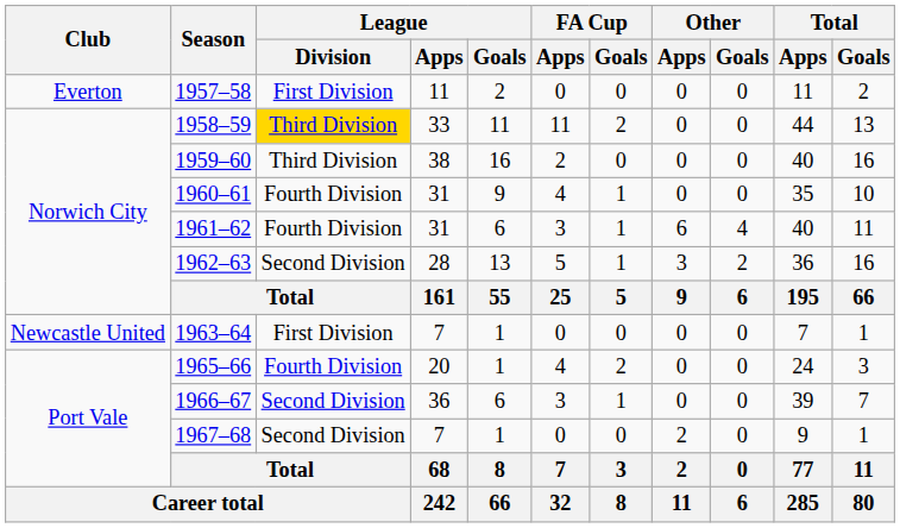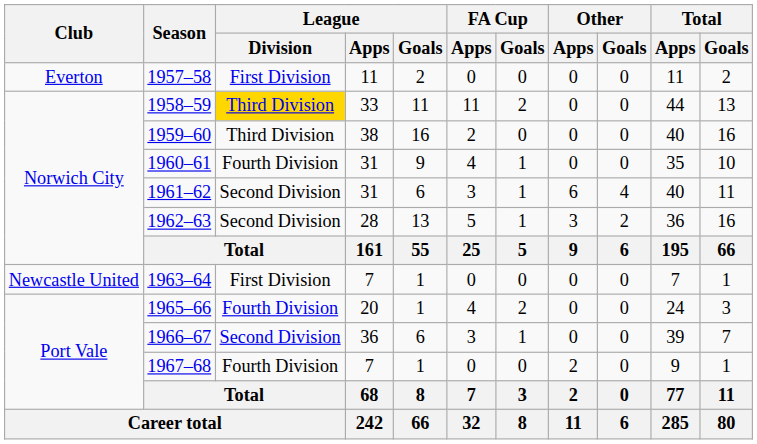1961–62 | League / Division: Fourth Division -> Second Division
1967–68 | League / Division: Second Division -> Fourth Division
